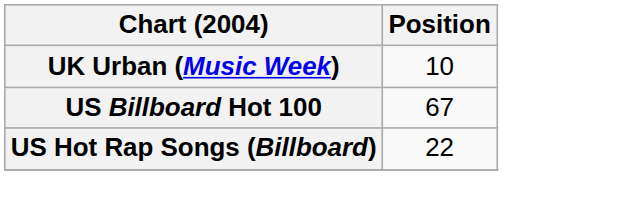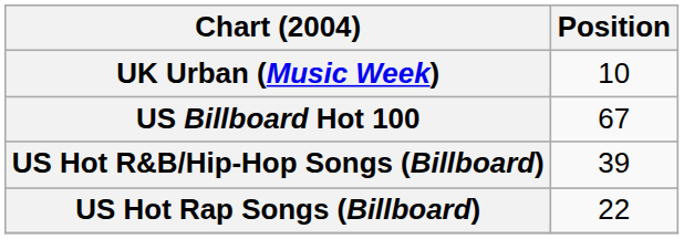+ row: US Hot R&B/Hip-Hop Songs (Billboard) | 39
